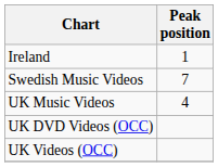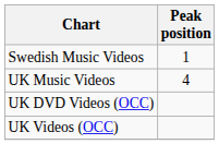- row: Ireland | 1
Swedish Music Videos | Peak position: 7 -> 1
